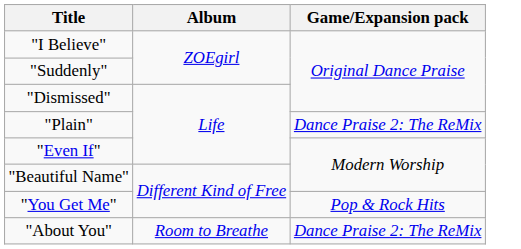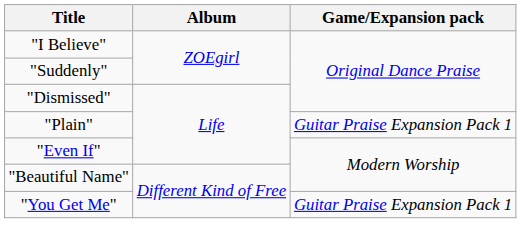"Plain" | Game/Expansion pack: Dance Praise 2: The ReMix -> Guitar Praise Expansion Pack 1
"You Get Me" | Game/Expansion pack: Pop & Rock Hits -> Guitar Praise Expansion Pack 1
- row: "About You" | Room to Breathe | Dance Praise 2: The ReMix
